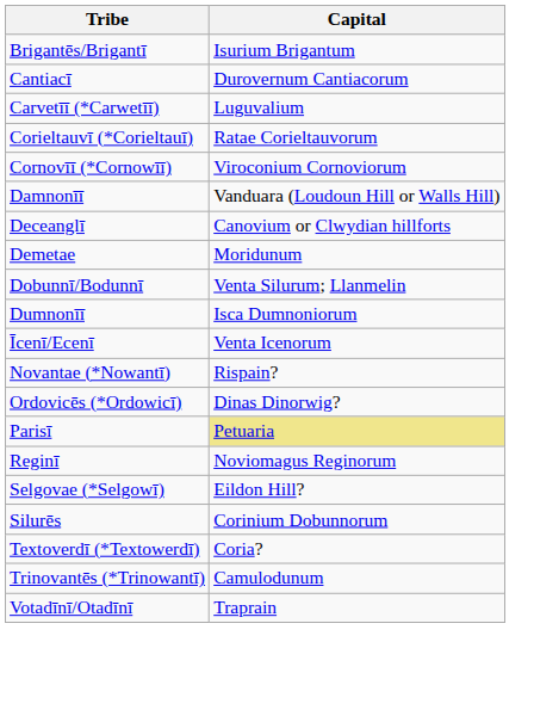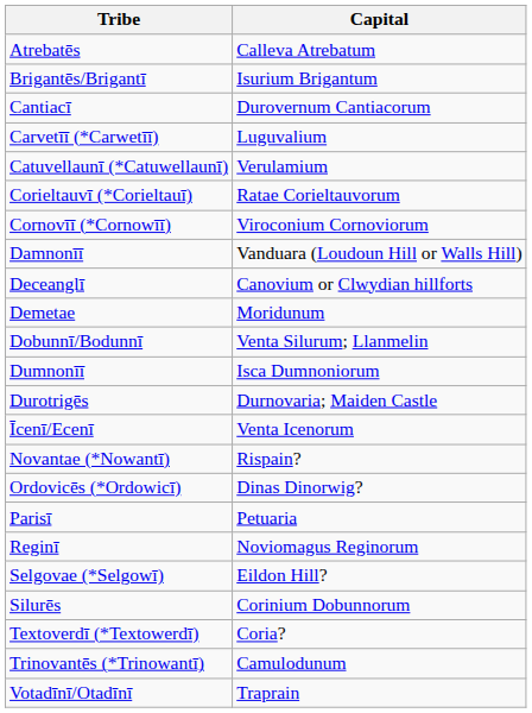+ row: Atrebatēs | Calleva Atrebatum
+ row: Catuvellaunī (*Catuwellaunī) | Verulamium
+ row: Durotrigēs | Durnovaria; Maiden Castle
Parisī | Capital: khaki background -> no background
